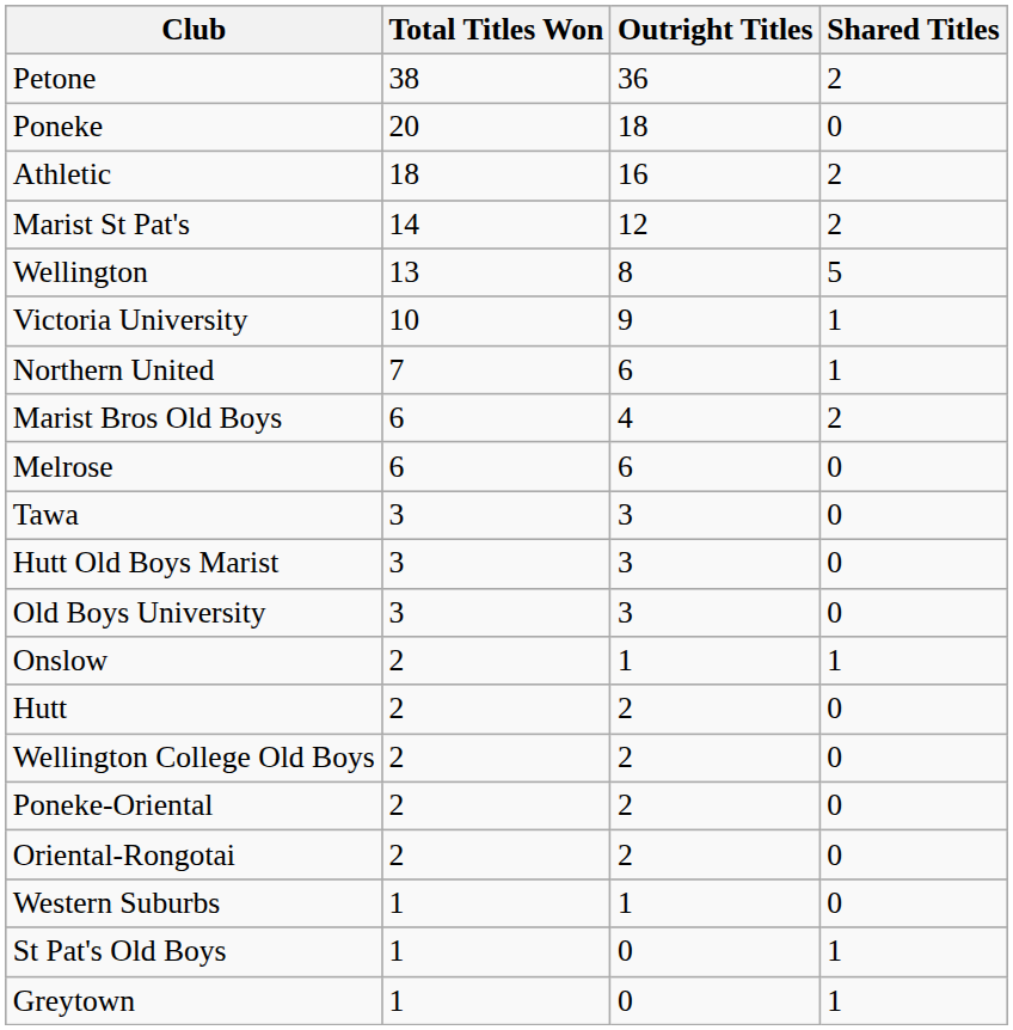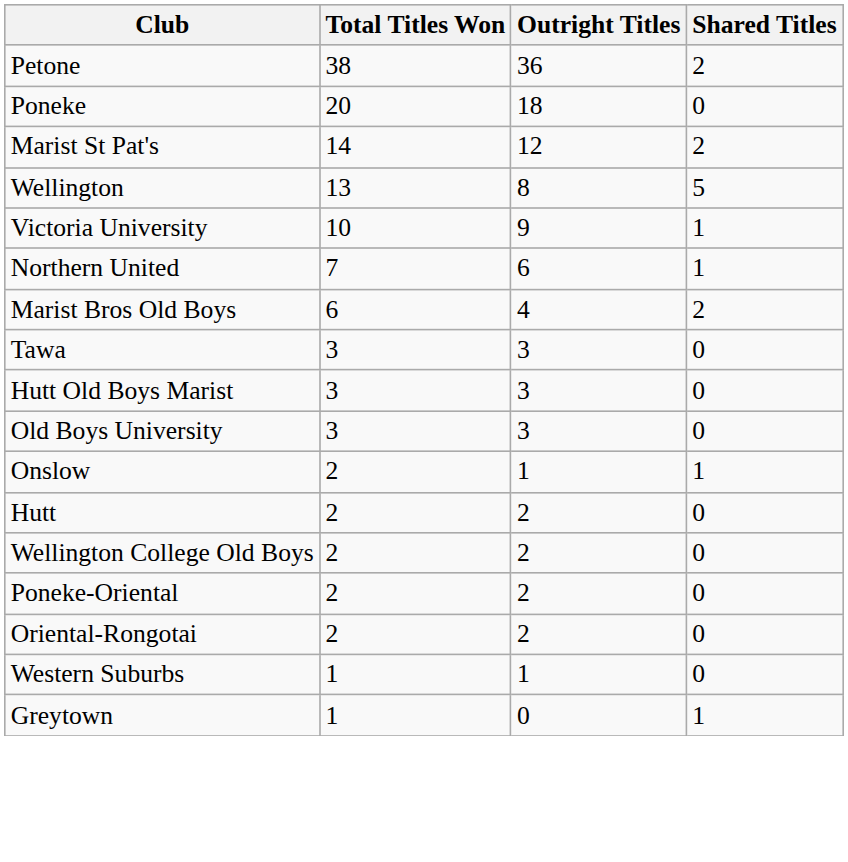- row: Athletic | 18 | 16 | 2
- row: Melrose | 6 | 6 | 0
- row: St Pat's Old Boys | 1 | 0 | 1
